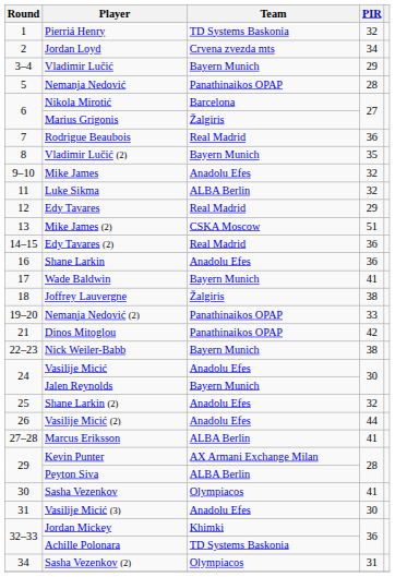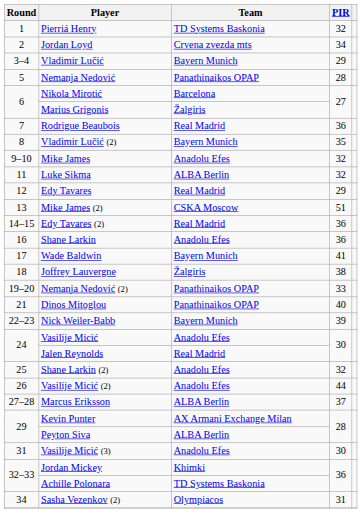Dinos Mitoglou | PIR: 42 -> 40
Nick Weiler-Babb | PIR: 38 -> 39
Jalen Reynolds | Team: Bayern Munich -> Real Madrid
Marcus Eriksson | PIR: 41 -> 37
- row: 30 | Sasha Vezenkov | Olympiacos | 41
